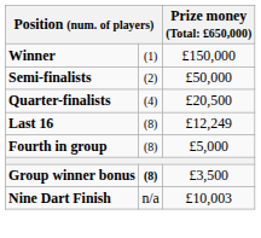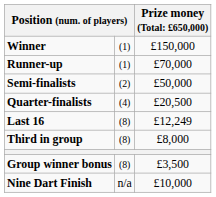+ row: Runner-up | (1) | £70,000
+ row: Third in group | (8) | £8,000
- row: Fourth in group | (8) | £5,000
Group winner bonus | column 2: bold -> normal
Nine Dart Finish | column 3: £10,003 -> £10,000
